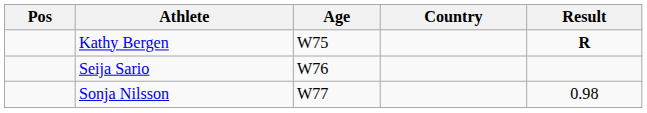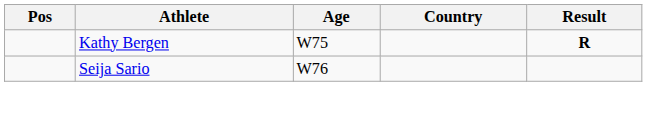- row: Sonja Nilsson | W77 | 0.98
